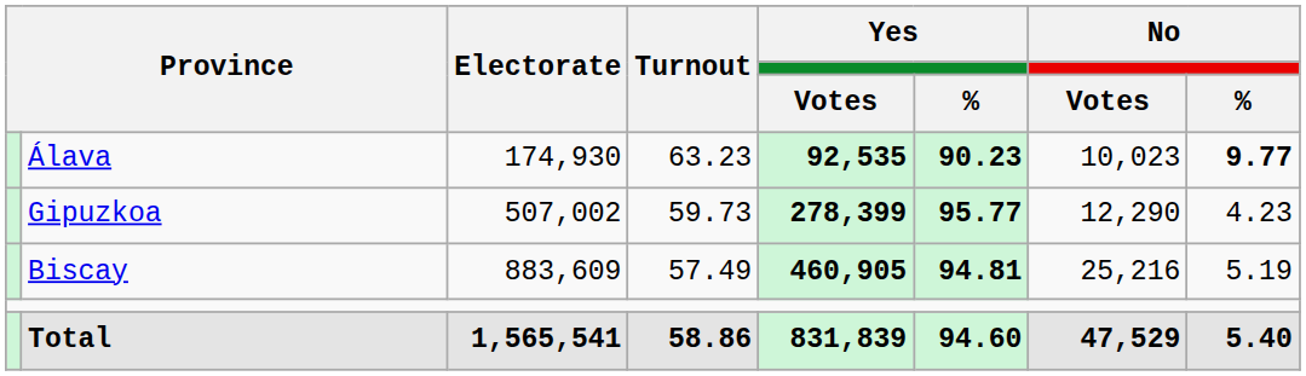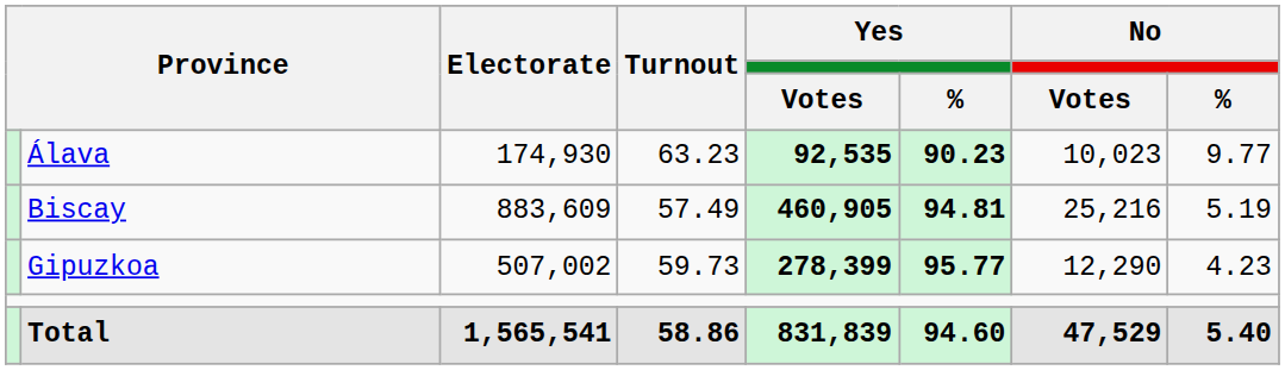Álava | No / %: bold -> normal
rows swapped: Biscay <-> Gipuzkoa
